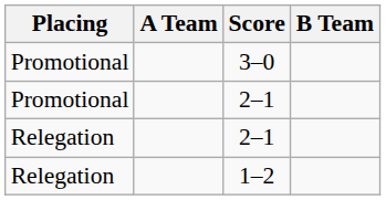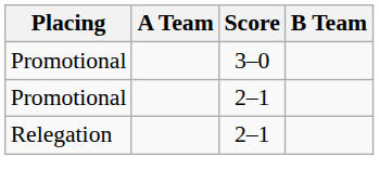- row: Relegation | 1–2
